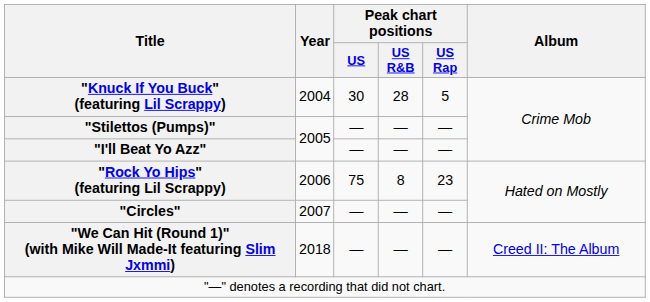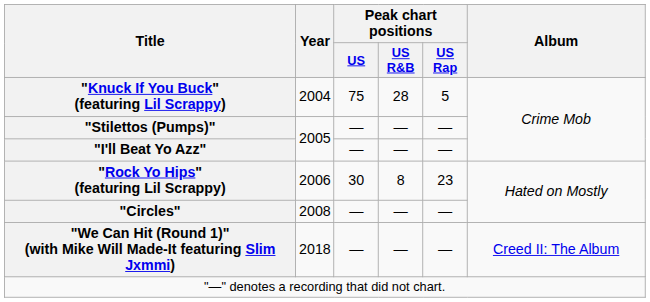"Knuck If You Buck" (featuring Lil Scrappy) | Peak chart positions / US: 30 -> 75
"Rock Yo Hips" (featuring Lil Scrappy) | Peak chart positions / US: 75 -> 30
"Circles" | Year: 2007 -> 2008
